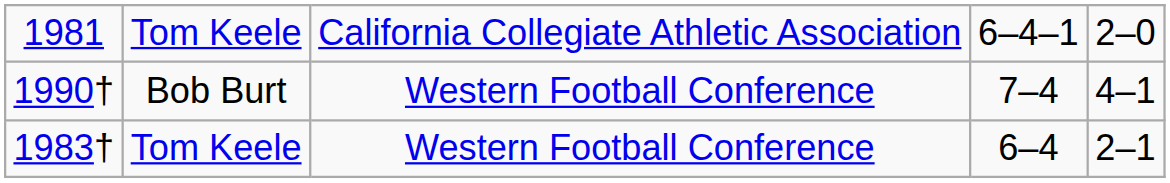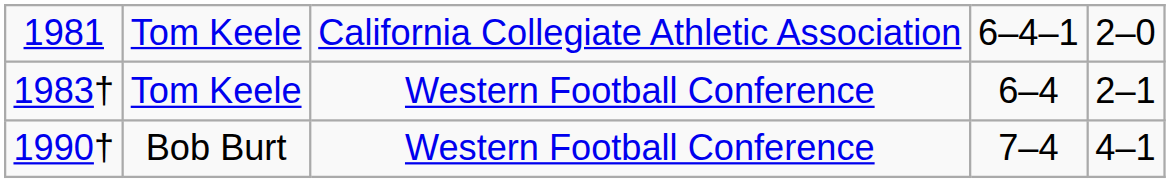rows swapped: 1983† / Tom Keele <-> Bob Burt
